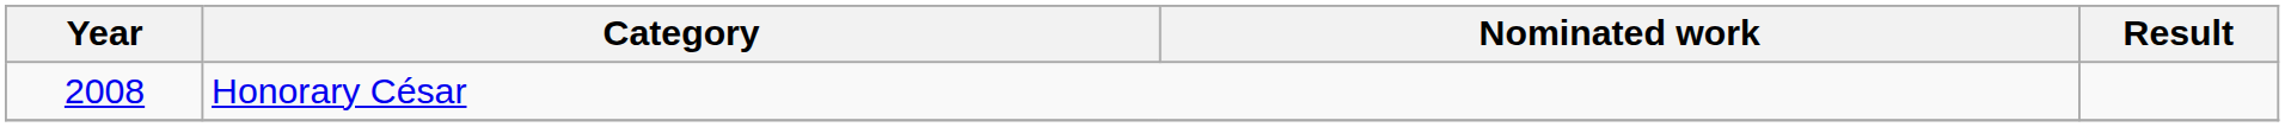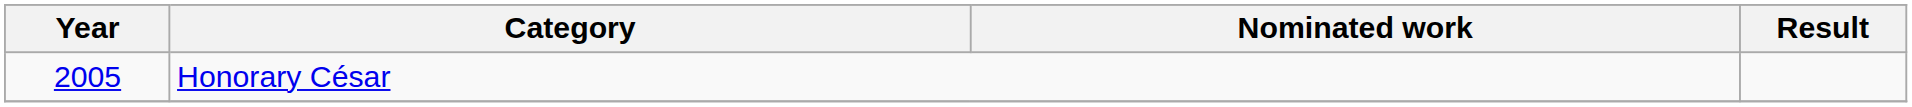Honorary César | Year: 2008 -> 2005
